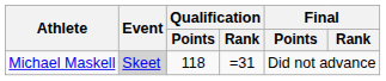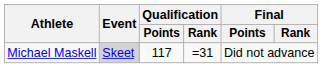Michael Maskell | Qualification / Points: 118 -> 117
